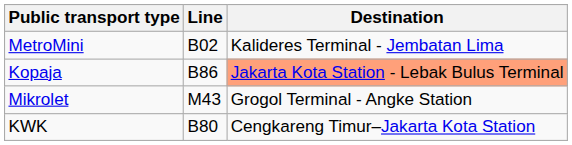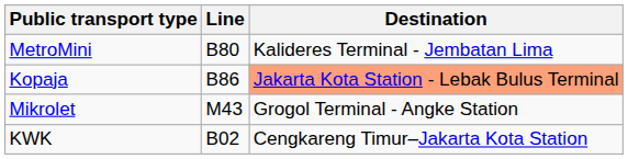MetroMini | Line: B02 -> B80
KWK | Line: B80 -> B02
